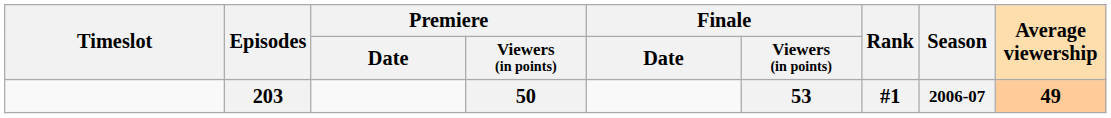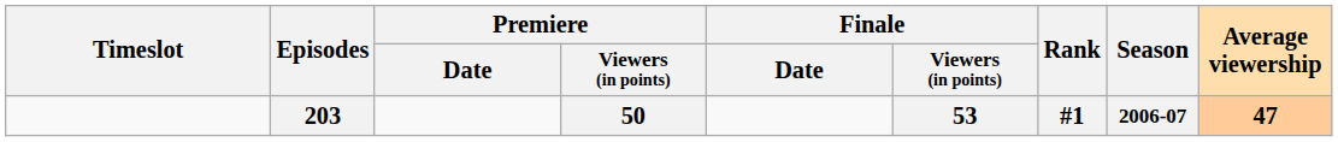203 | Average viewership: 49 -> 47
